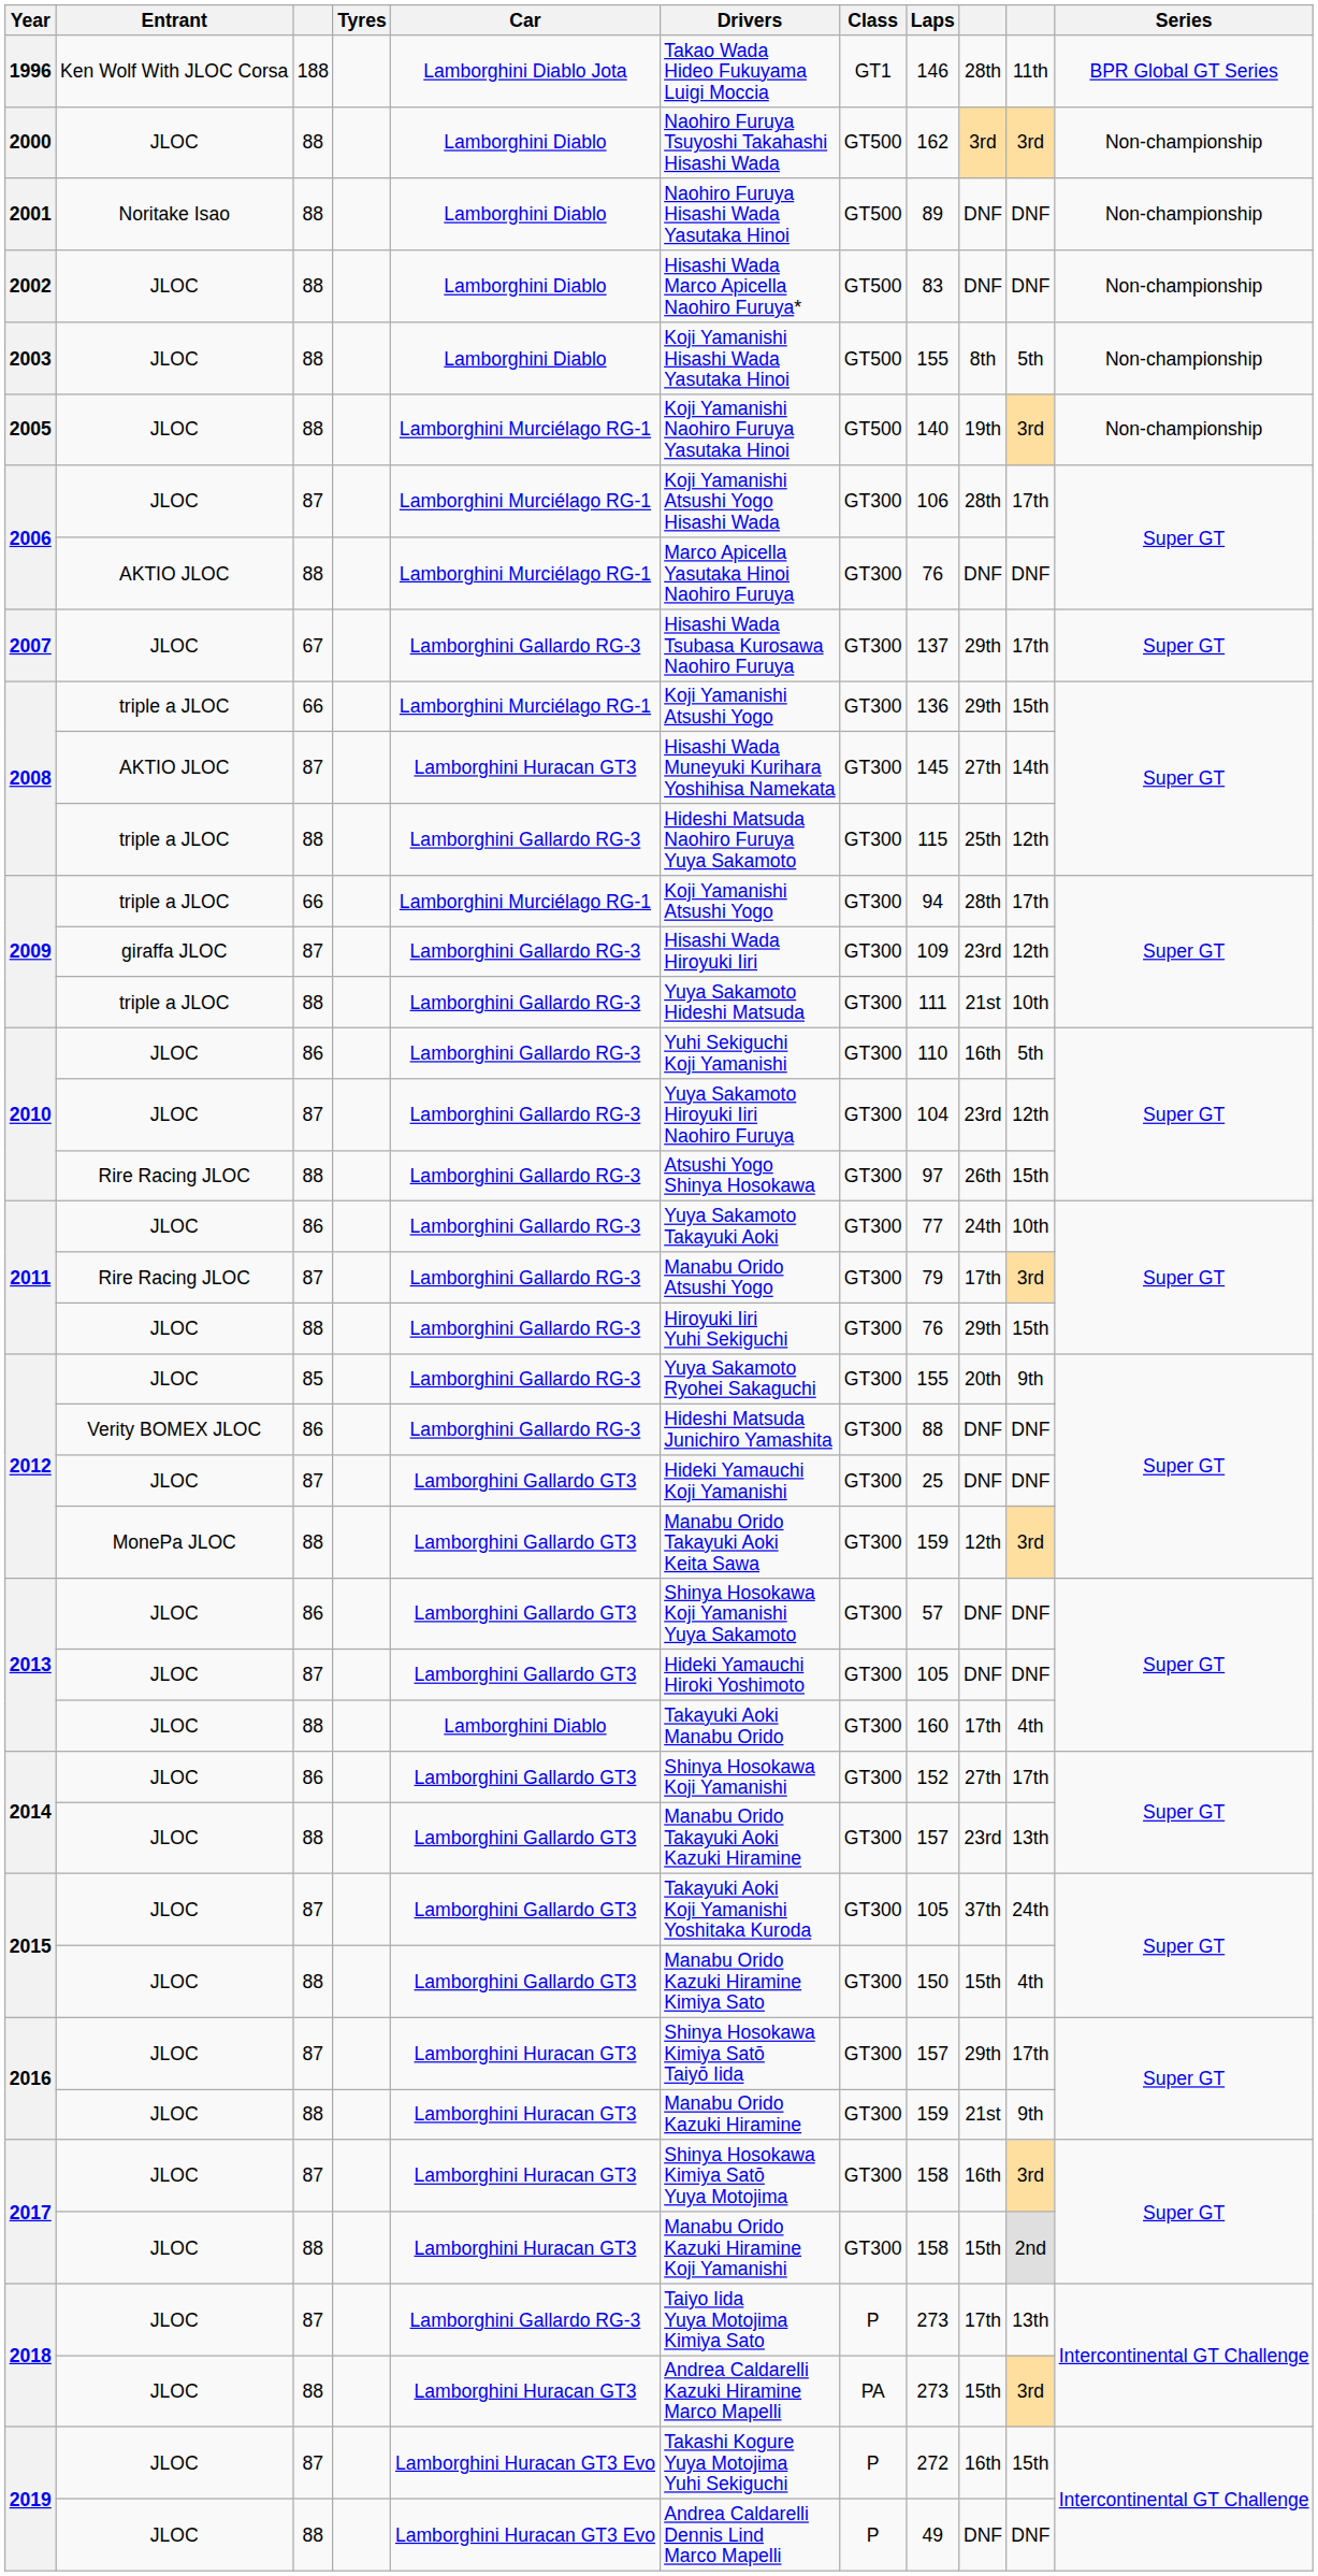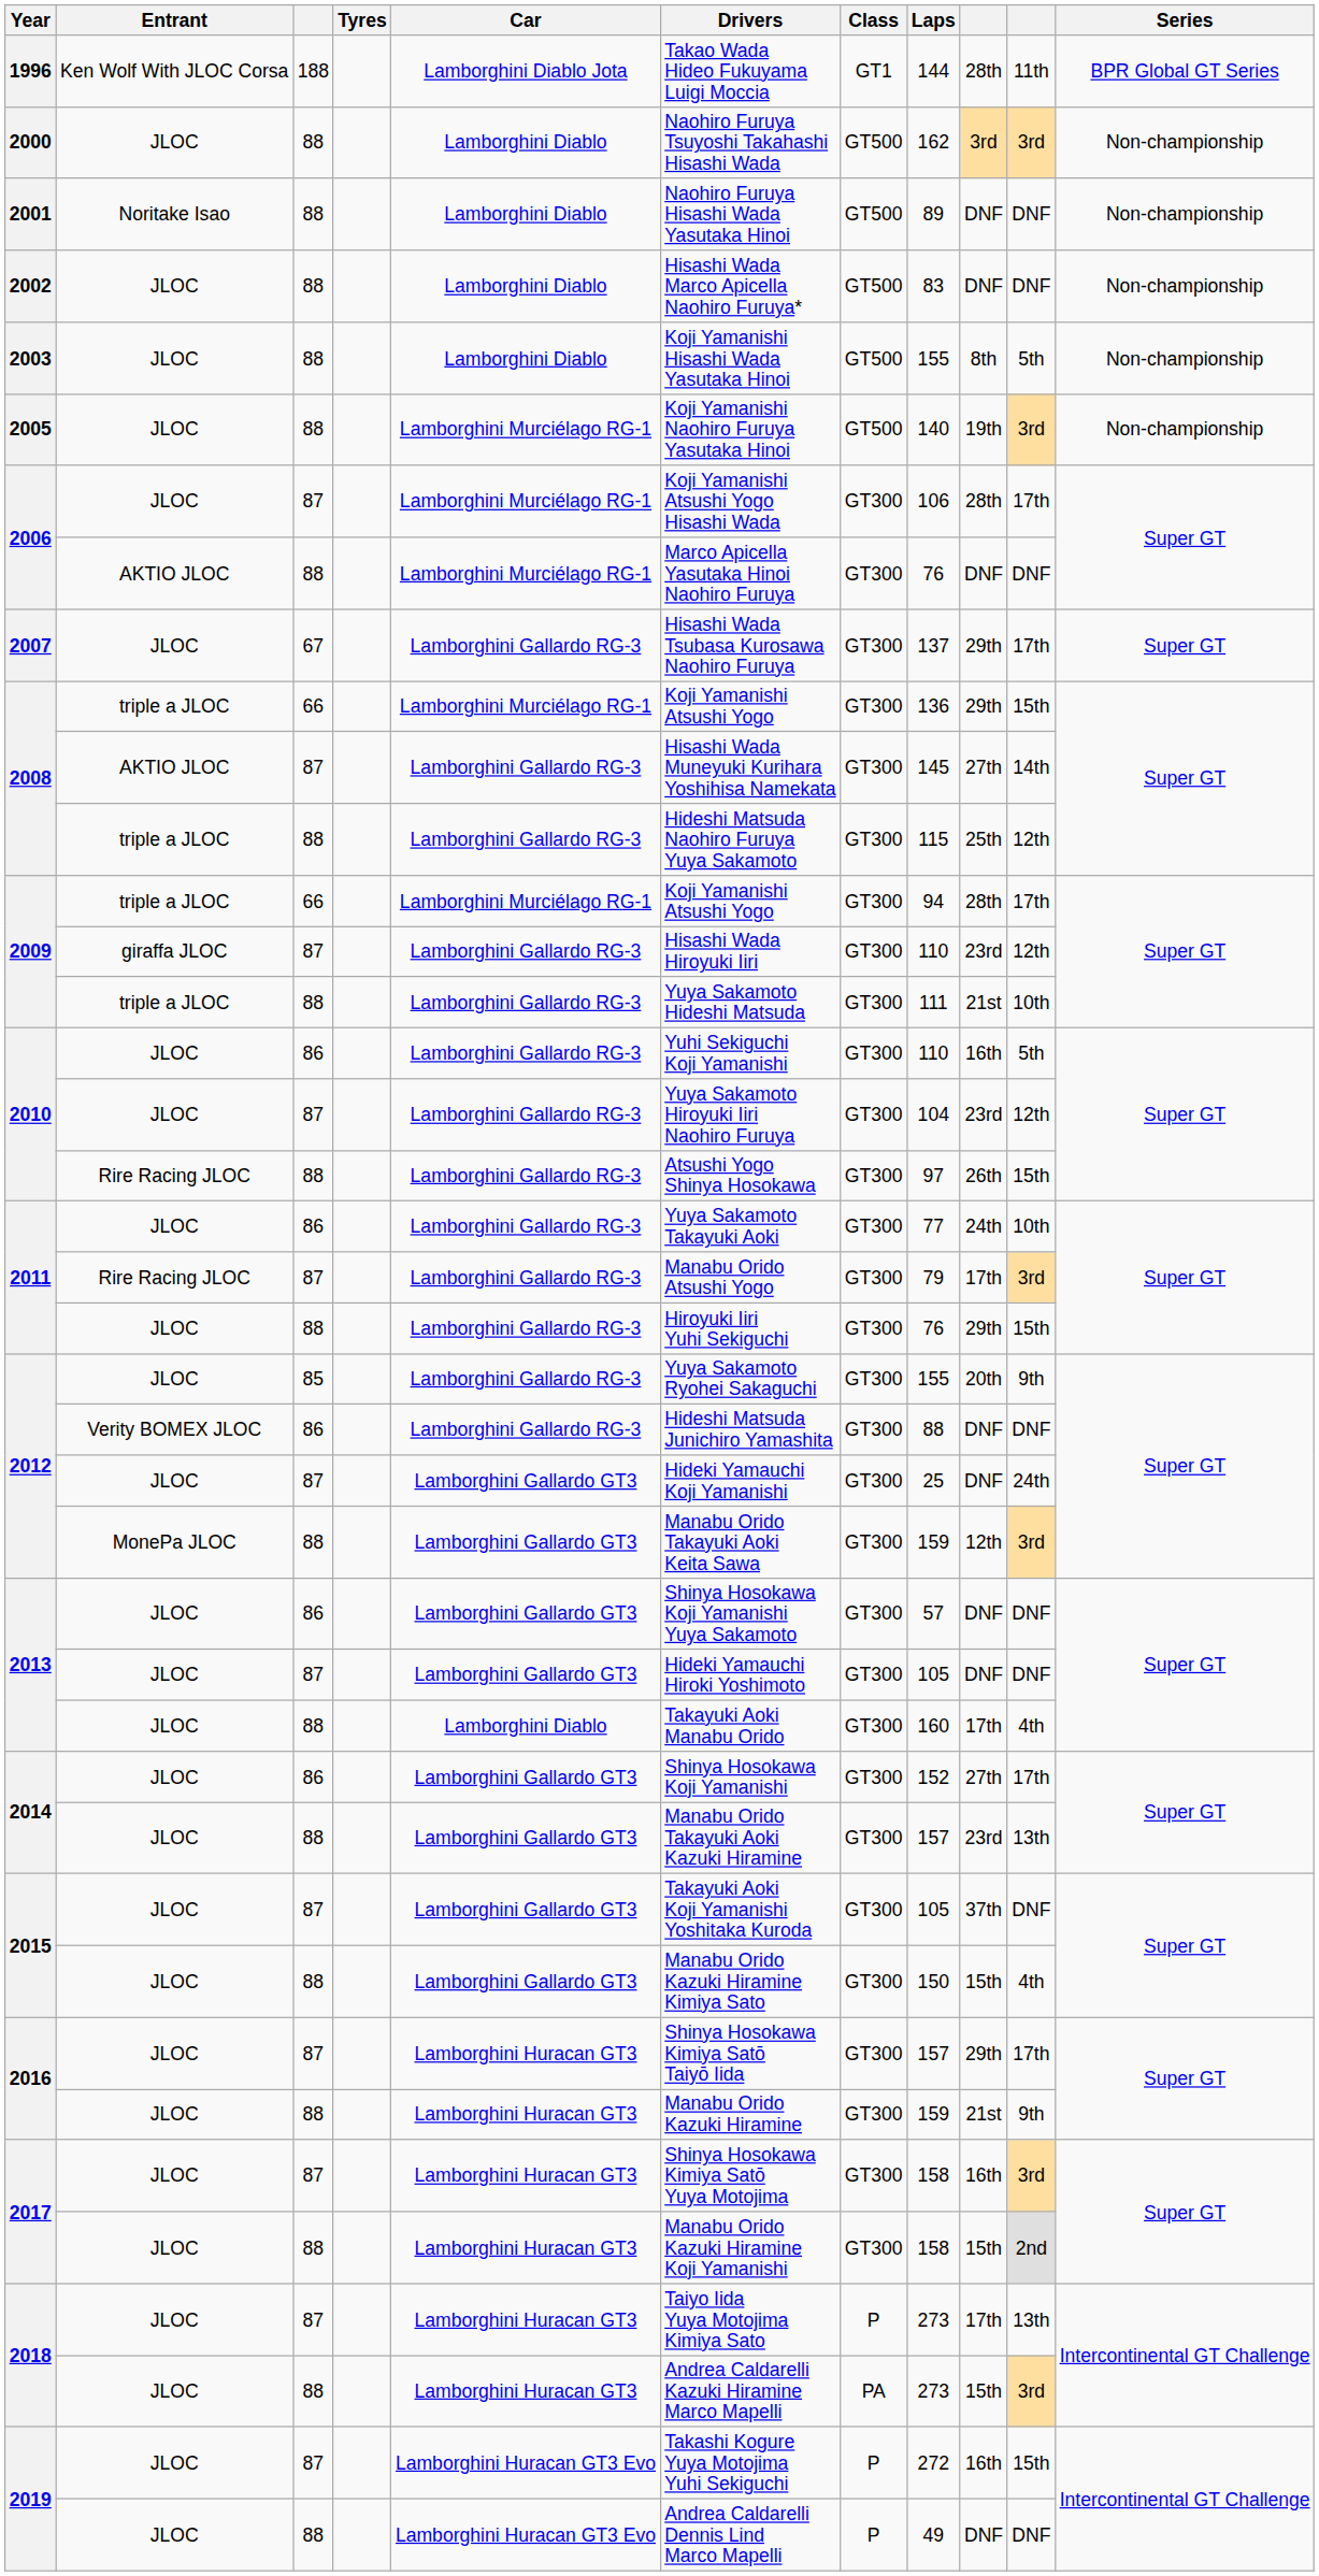1996 | Laps: 146 -> 144
2008 / 87 | Car: Lamborghini Huracan GT3 -> Lamborghini Gallardo RG-3
2009 / 87 | Laps: 109 -> 110
2012 / 87 | column 10: DNF -> 24th
2015 / 87 | column 10: 24th -> DNF
2018 / 87 | Car: Lamborghini Gallardo RG-3 -> Lamborghini Huracan GT3
